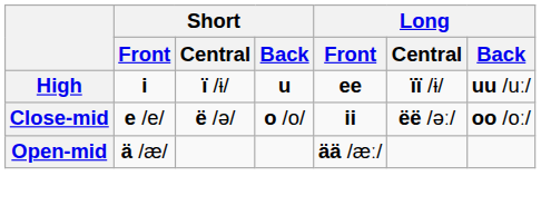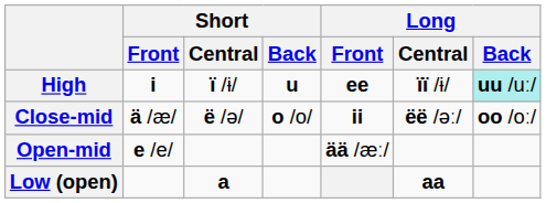High | Long / Back: no background -> paleturquoise background
Close-mid | Short / Front: e /e/ -> ä /æ/
Open-mid | Short / Front: ä /æ/ -> e /e/
+ row: Low (open) | a | aa
